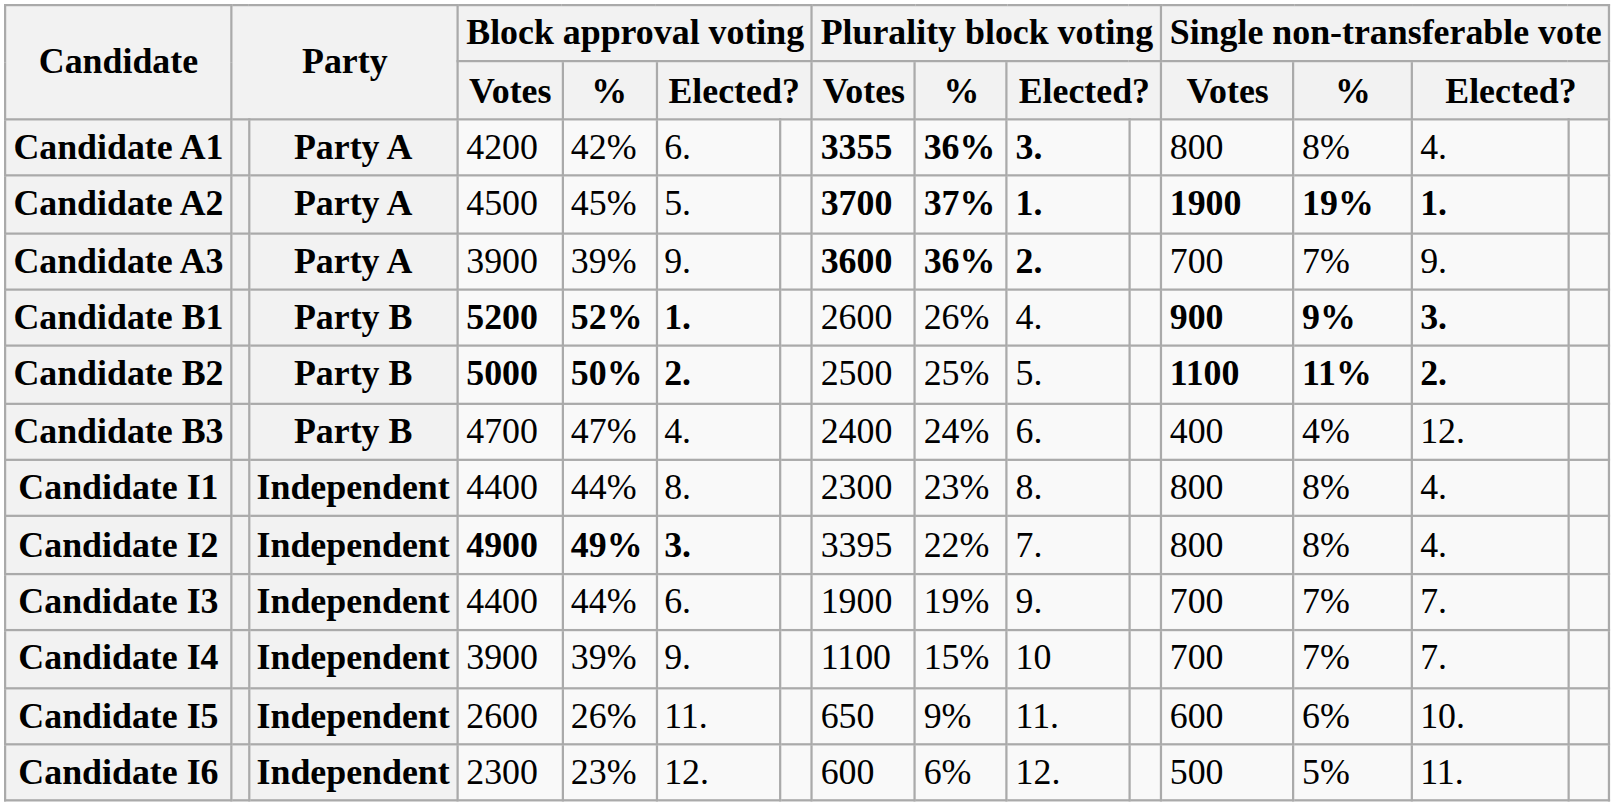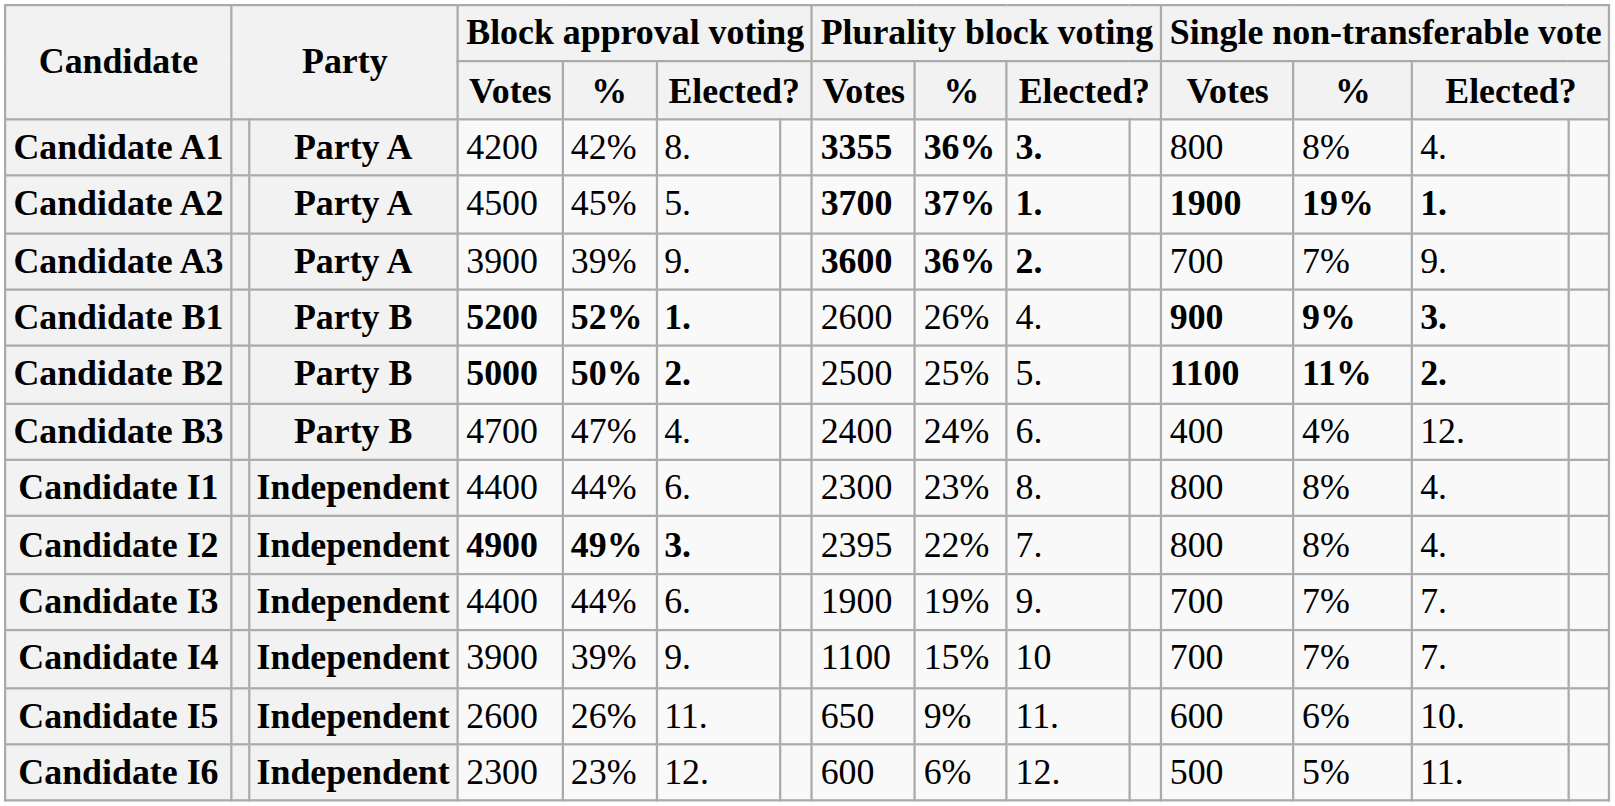Candidate A1 | column 6: 6. -> 8.
Candidate I1 | column 6: 8. -> 6.
Candidate I2 | Plurality block voting / Votes: 3395 -> 2395
